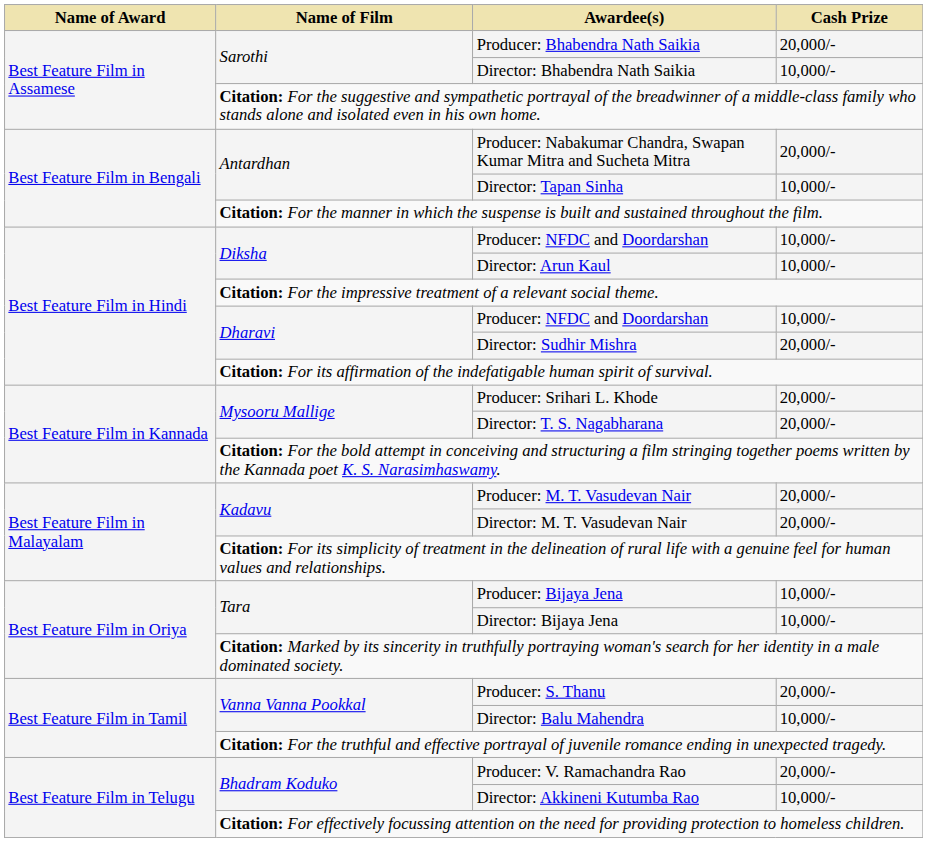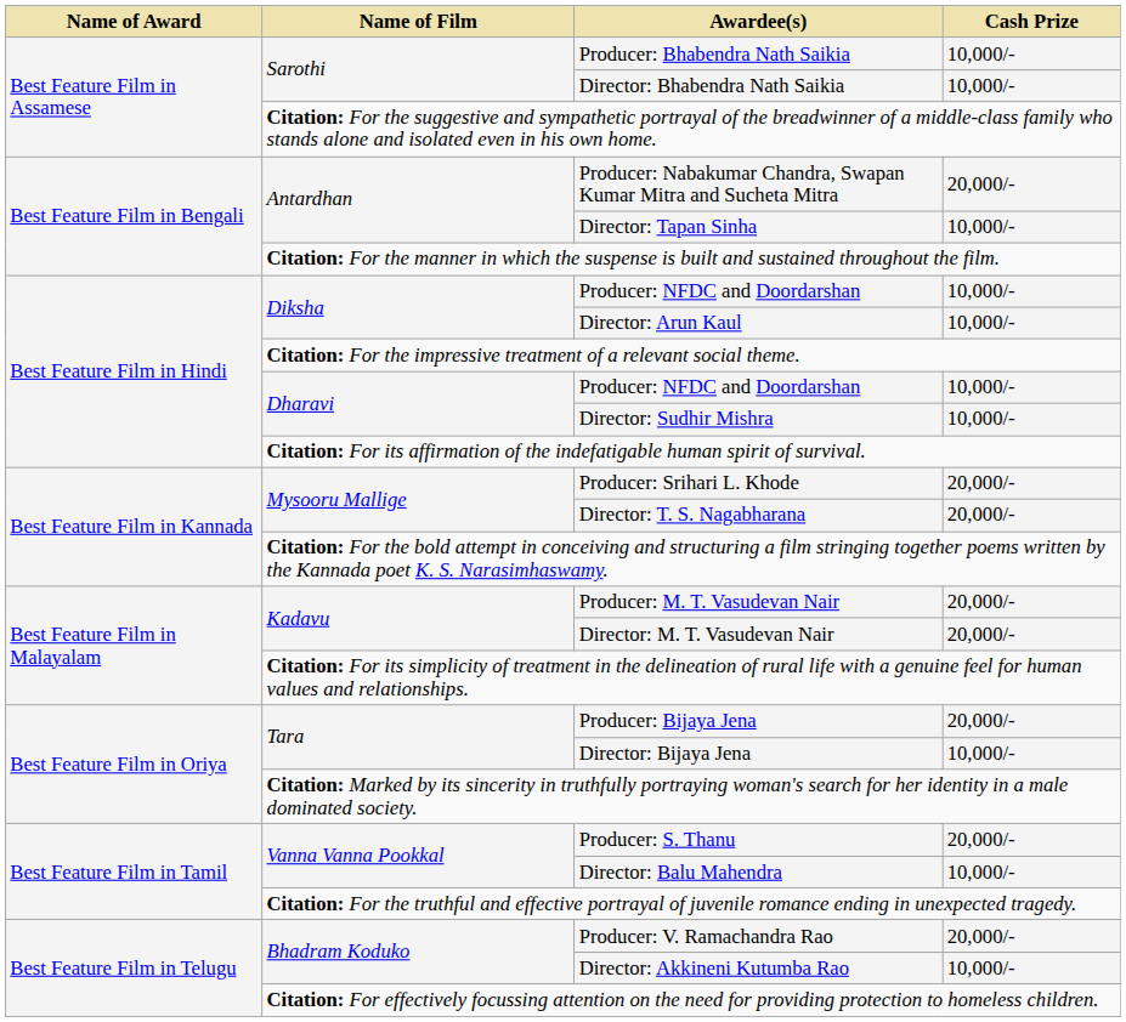Producer: Bhabendra Nath Saikia | Cash Prize: 20,000/- -> 10,000/-
Director: Sudhir Mishra | Cash Prize: 20,000/- -> 10,000/-
Producer: Bijaya Jena | Cash Prize: 10,000/- -> 20,000/-
